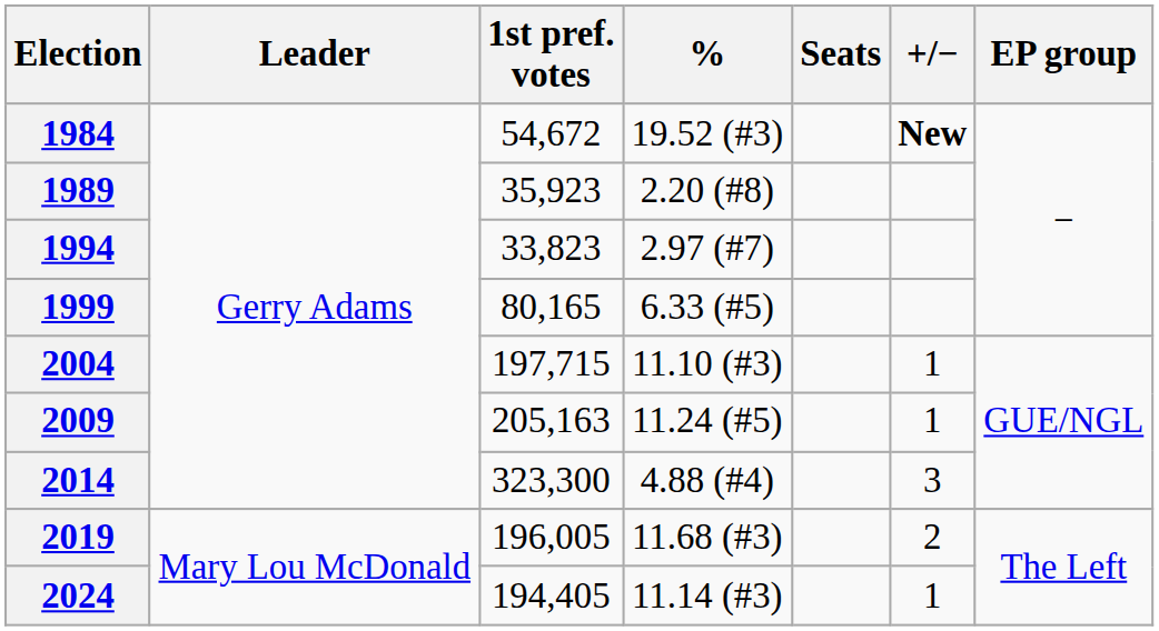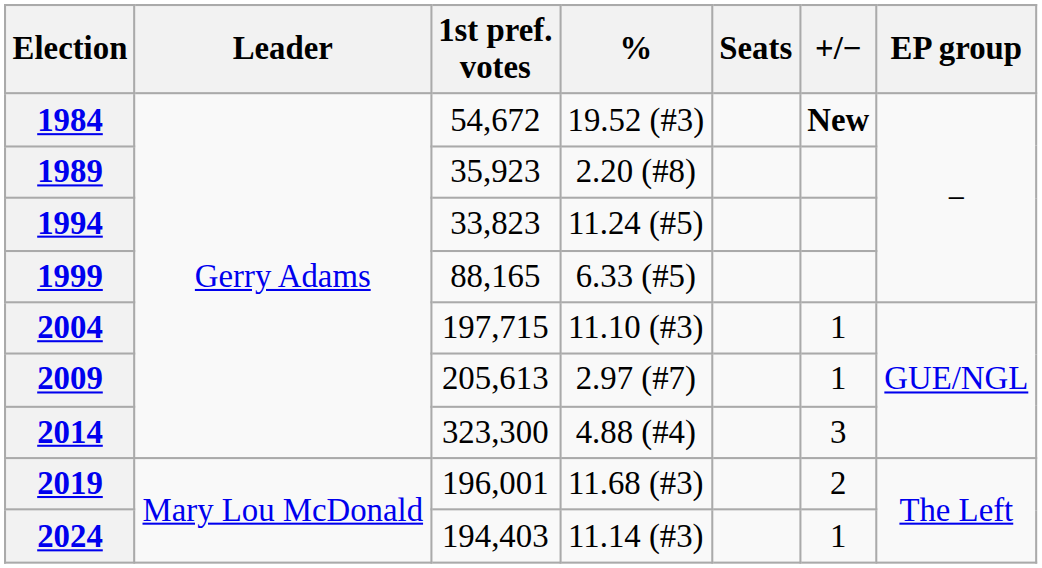1994 | %: 2.97 (#7) -> 11.24 (#5)
1999 | 1st pref. votes: 80,165 -> 88,165
2009 | 1st pref. votes: 205,163 -> 205,613
2009 | %: 11.24 (#5) -> 2.97 (#7)
2019 | 1st pref. votes: 196,005 -> 196,001
2024 | 1st pref. votes: 194,405 -> 194,403
